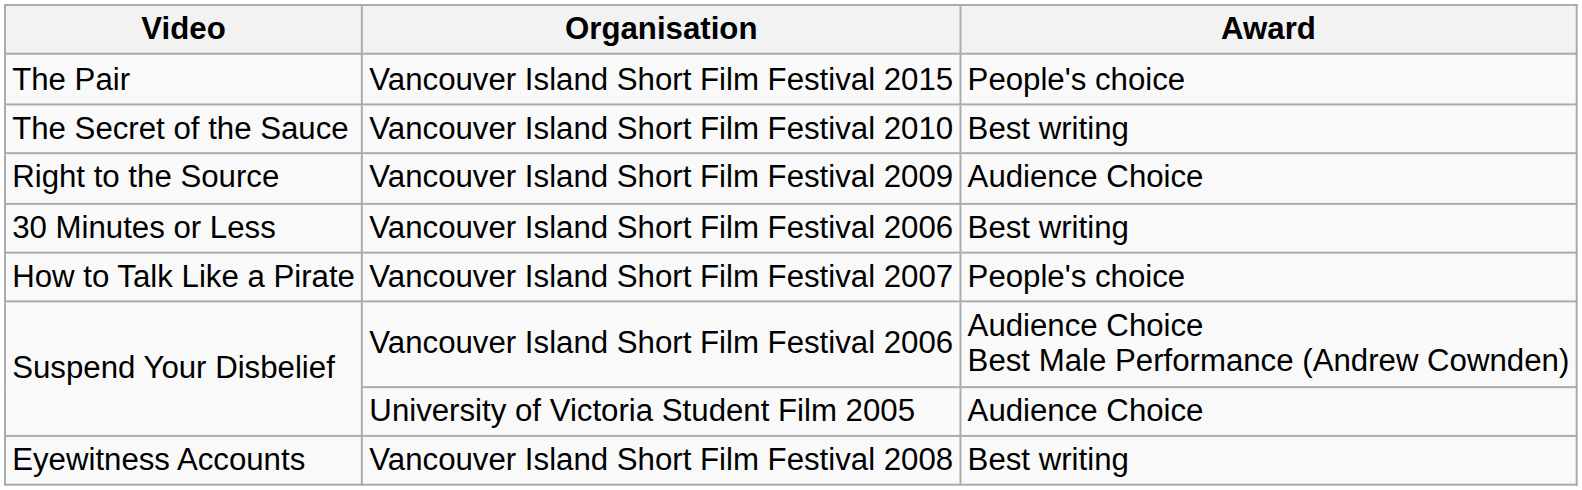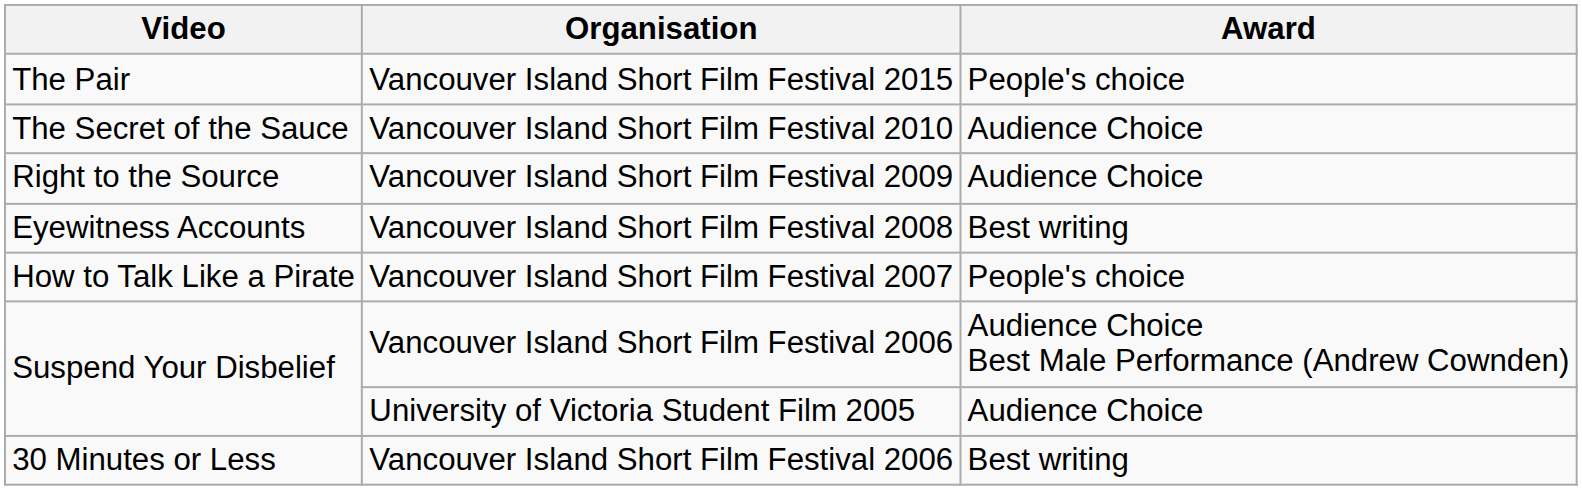The Secret of the Sauce | Award: Best writing -> Audience Choice
rows swapped: Eyewitness Accounts <-> 30 Minutes or Less
